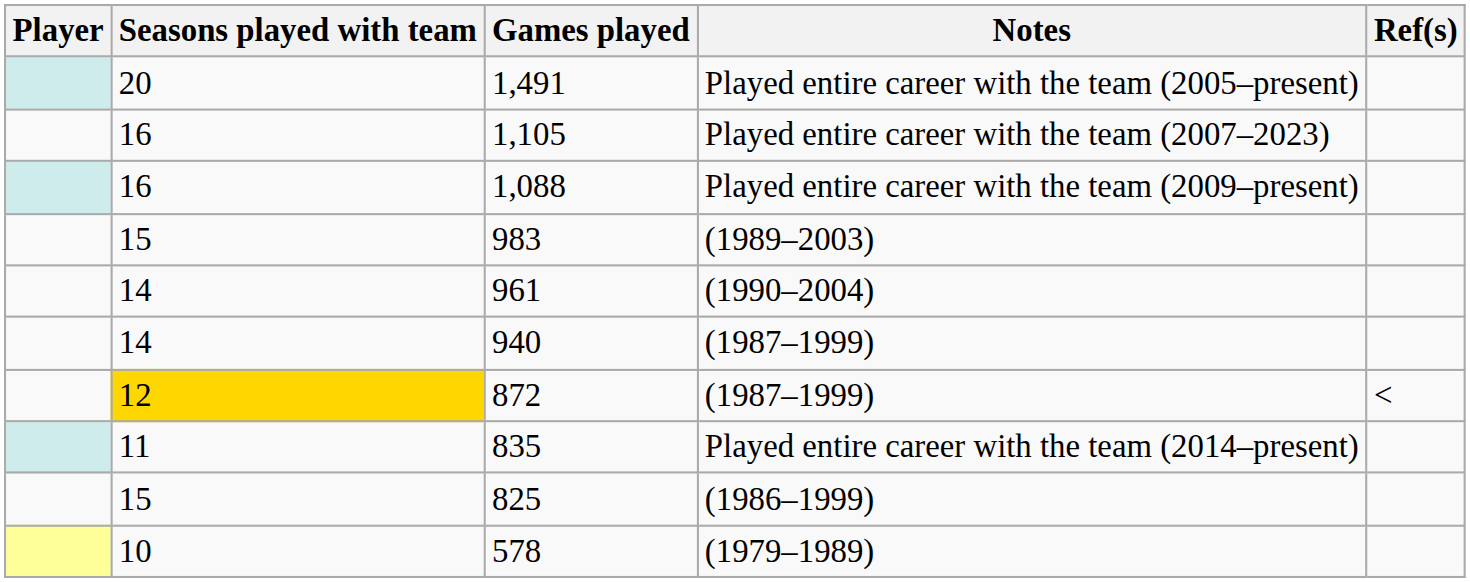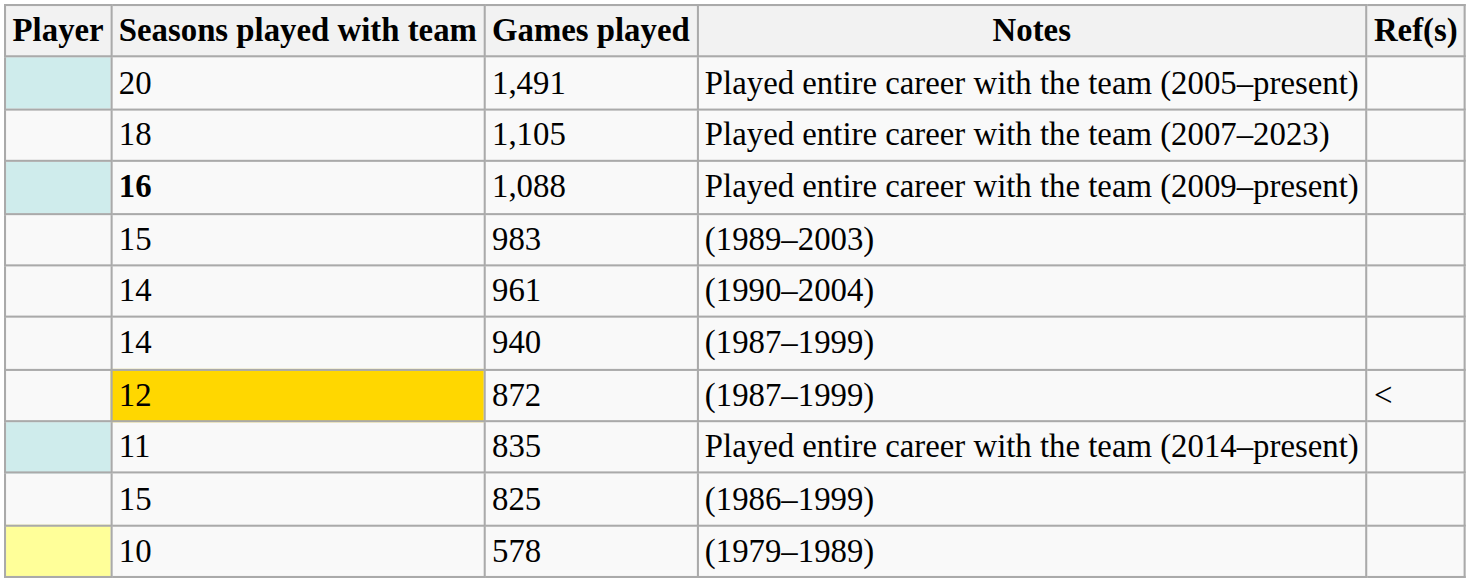1,105 | Seasons played with team: 16 -> 18
1,088 | Seasons played with team: normal -> bold
